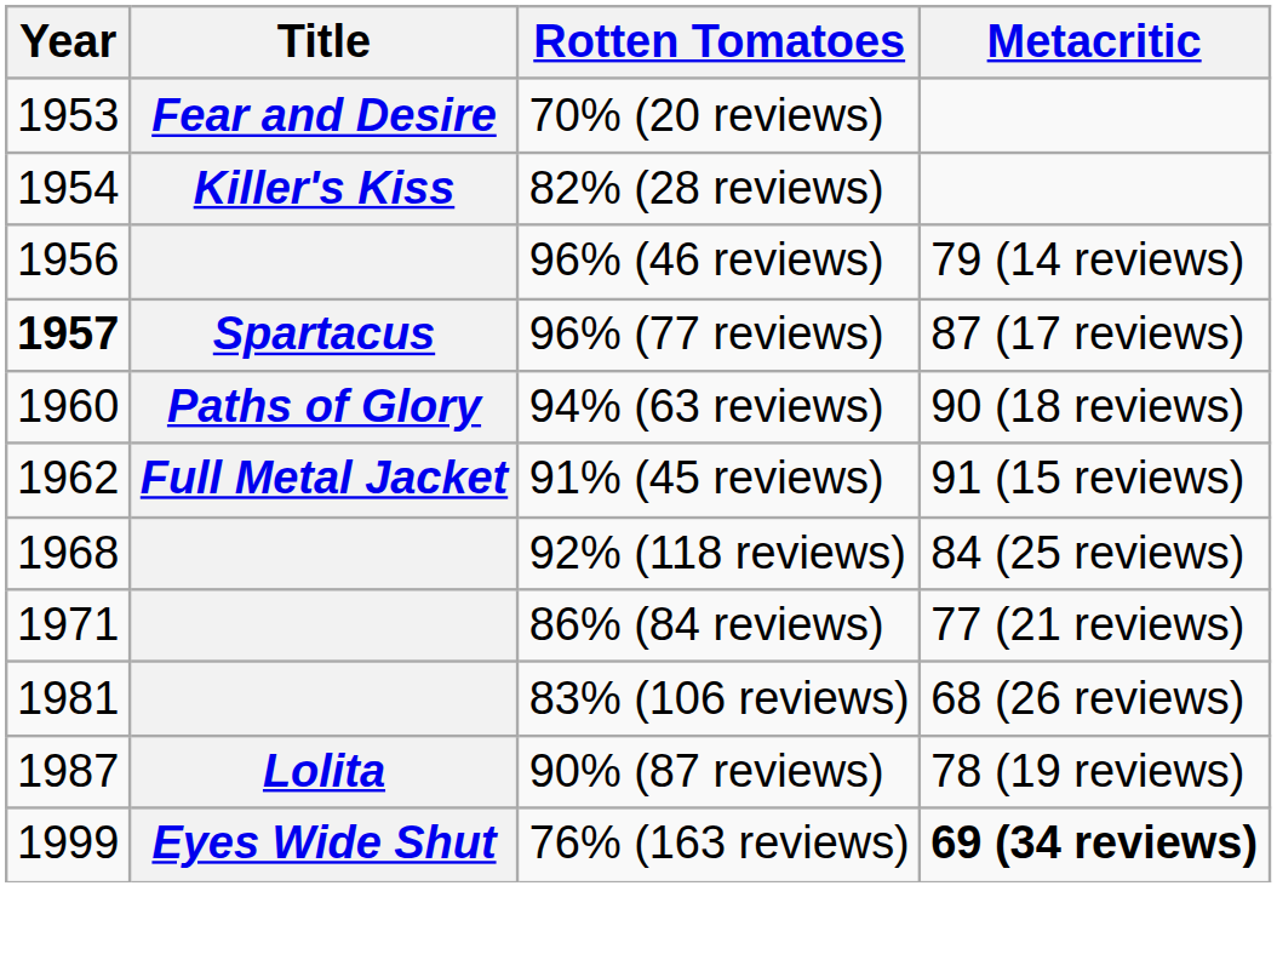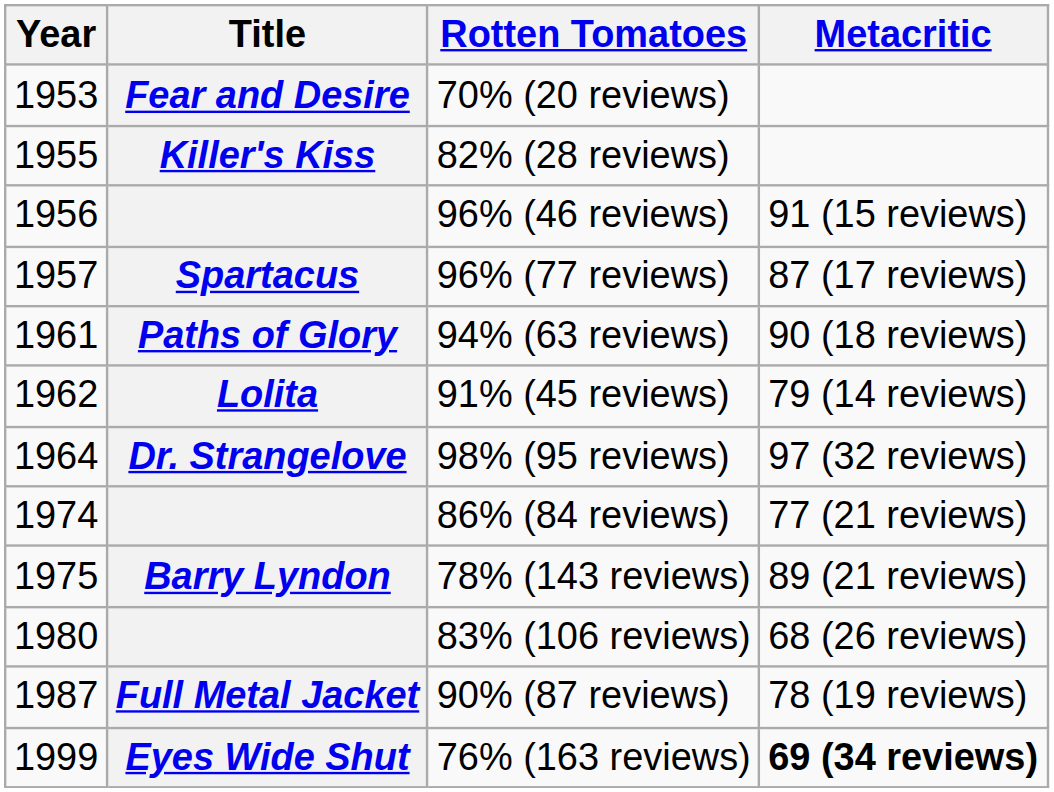82% (28 reviews) | Year: 1954 -> 1955
96% (46 reviews) | Metacritic: 79 (14 reviews) -> 91 (15 reviews)
96% (77 reviews) | Year: bold -> normal
94% (63 reviews) | Year: 1960 -> 1961
91% (45 reviews) | Title: Full Metal Jacket -> Lolita
91% (45 reviews) | Metacritic: 91 (15 reviews) -> 79 (14 reviews)
+ row: 1964 | Dr. Strangelove | 98% (95 reviews) | 97 (32 reviews)
- row: 1968 | 92% (118 reviews) | 84 (25 reviews)
86% (84 reviews) | Year: 1971 -> 1974
+ row: 1975 | Barry Lyndon | 78% (143 reviews) | 89 (21 reviews)
83% (106 reviews) | Year: 1981 -> 1980
90% (87 reviews) | Title: Lolita -> Full Metal Jacket
